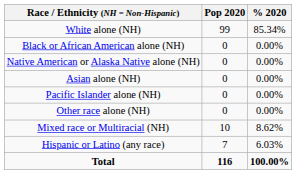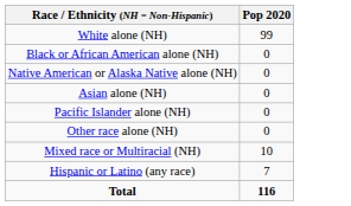- column: % 2020 | 85.34% | 0.00% | 0.00% | 0.00% | 0.00% | 0.00% | 8.62% | 6.03% | 100.00%
